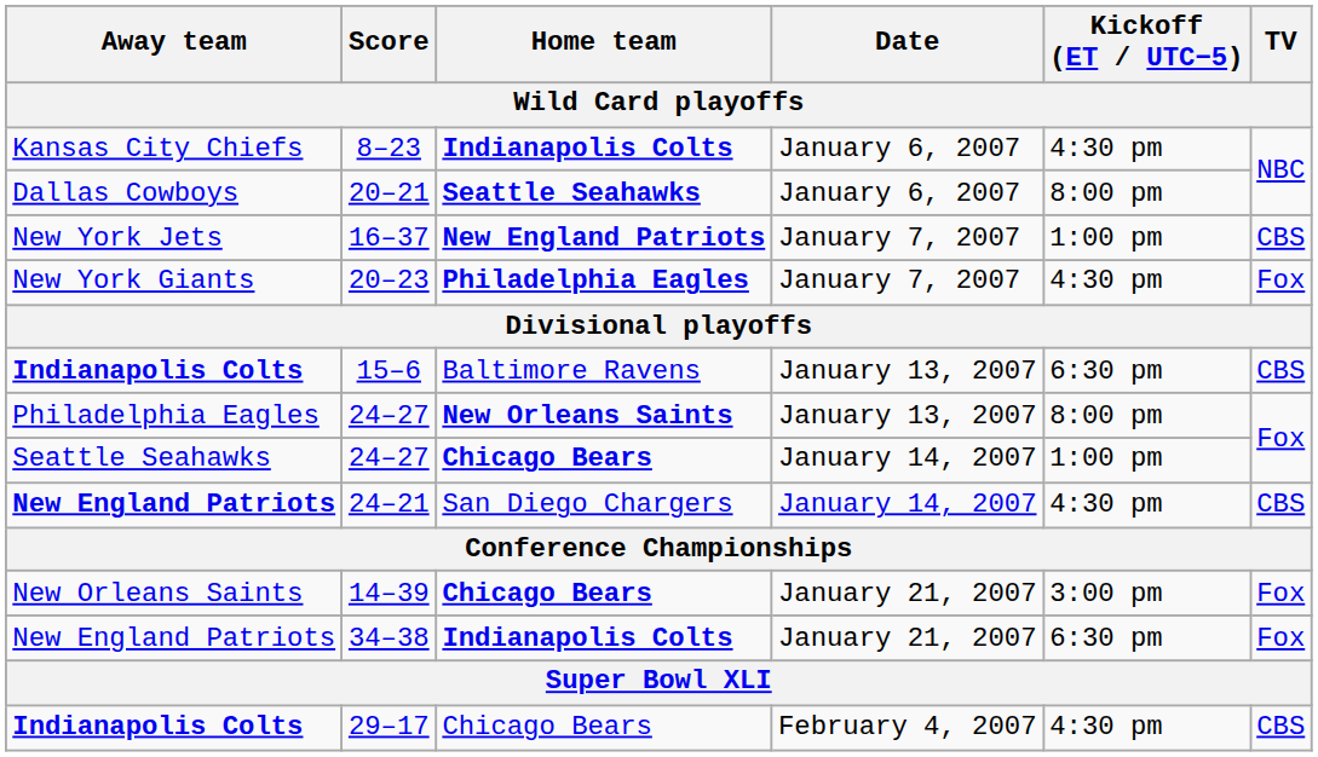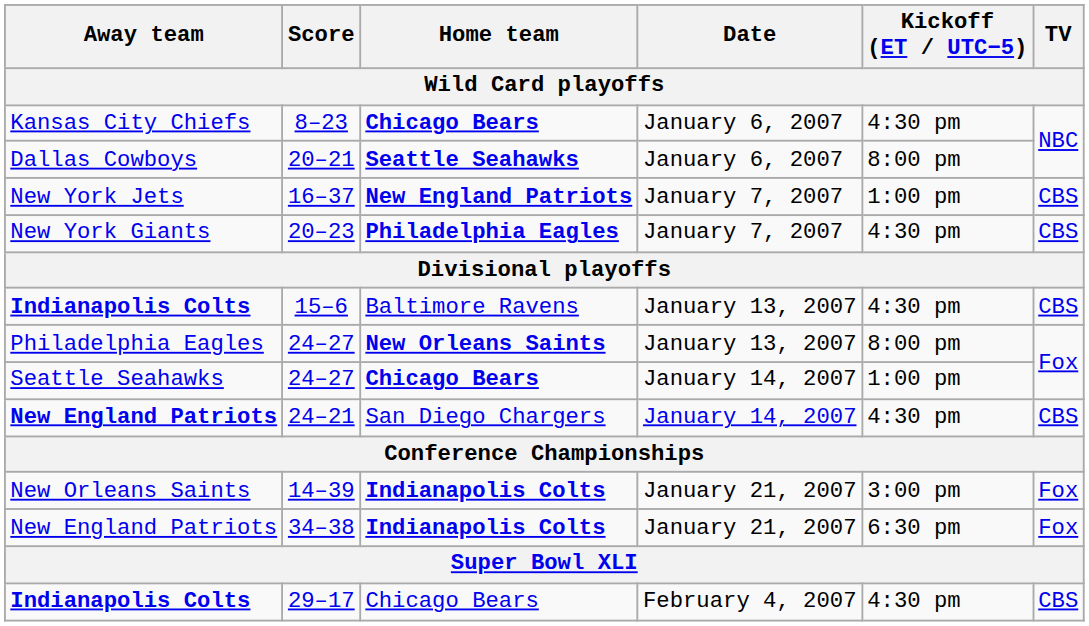8–23 | Home team: Indianapolis Colts -> Chicago Bears
20–23 | TV: Fox -> CBS
15–6 | Kickoff (ET / UTC−5): 6:30 pm -> 4:30 pm
14–39 | Home team: Chicago Bears -> Indianapolis Colts
